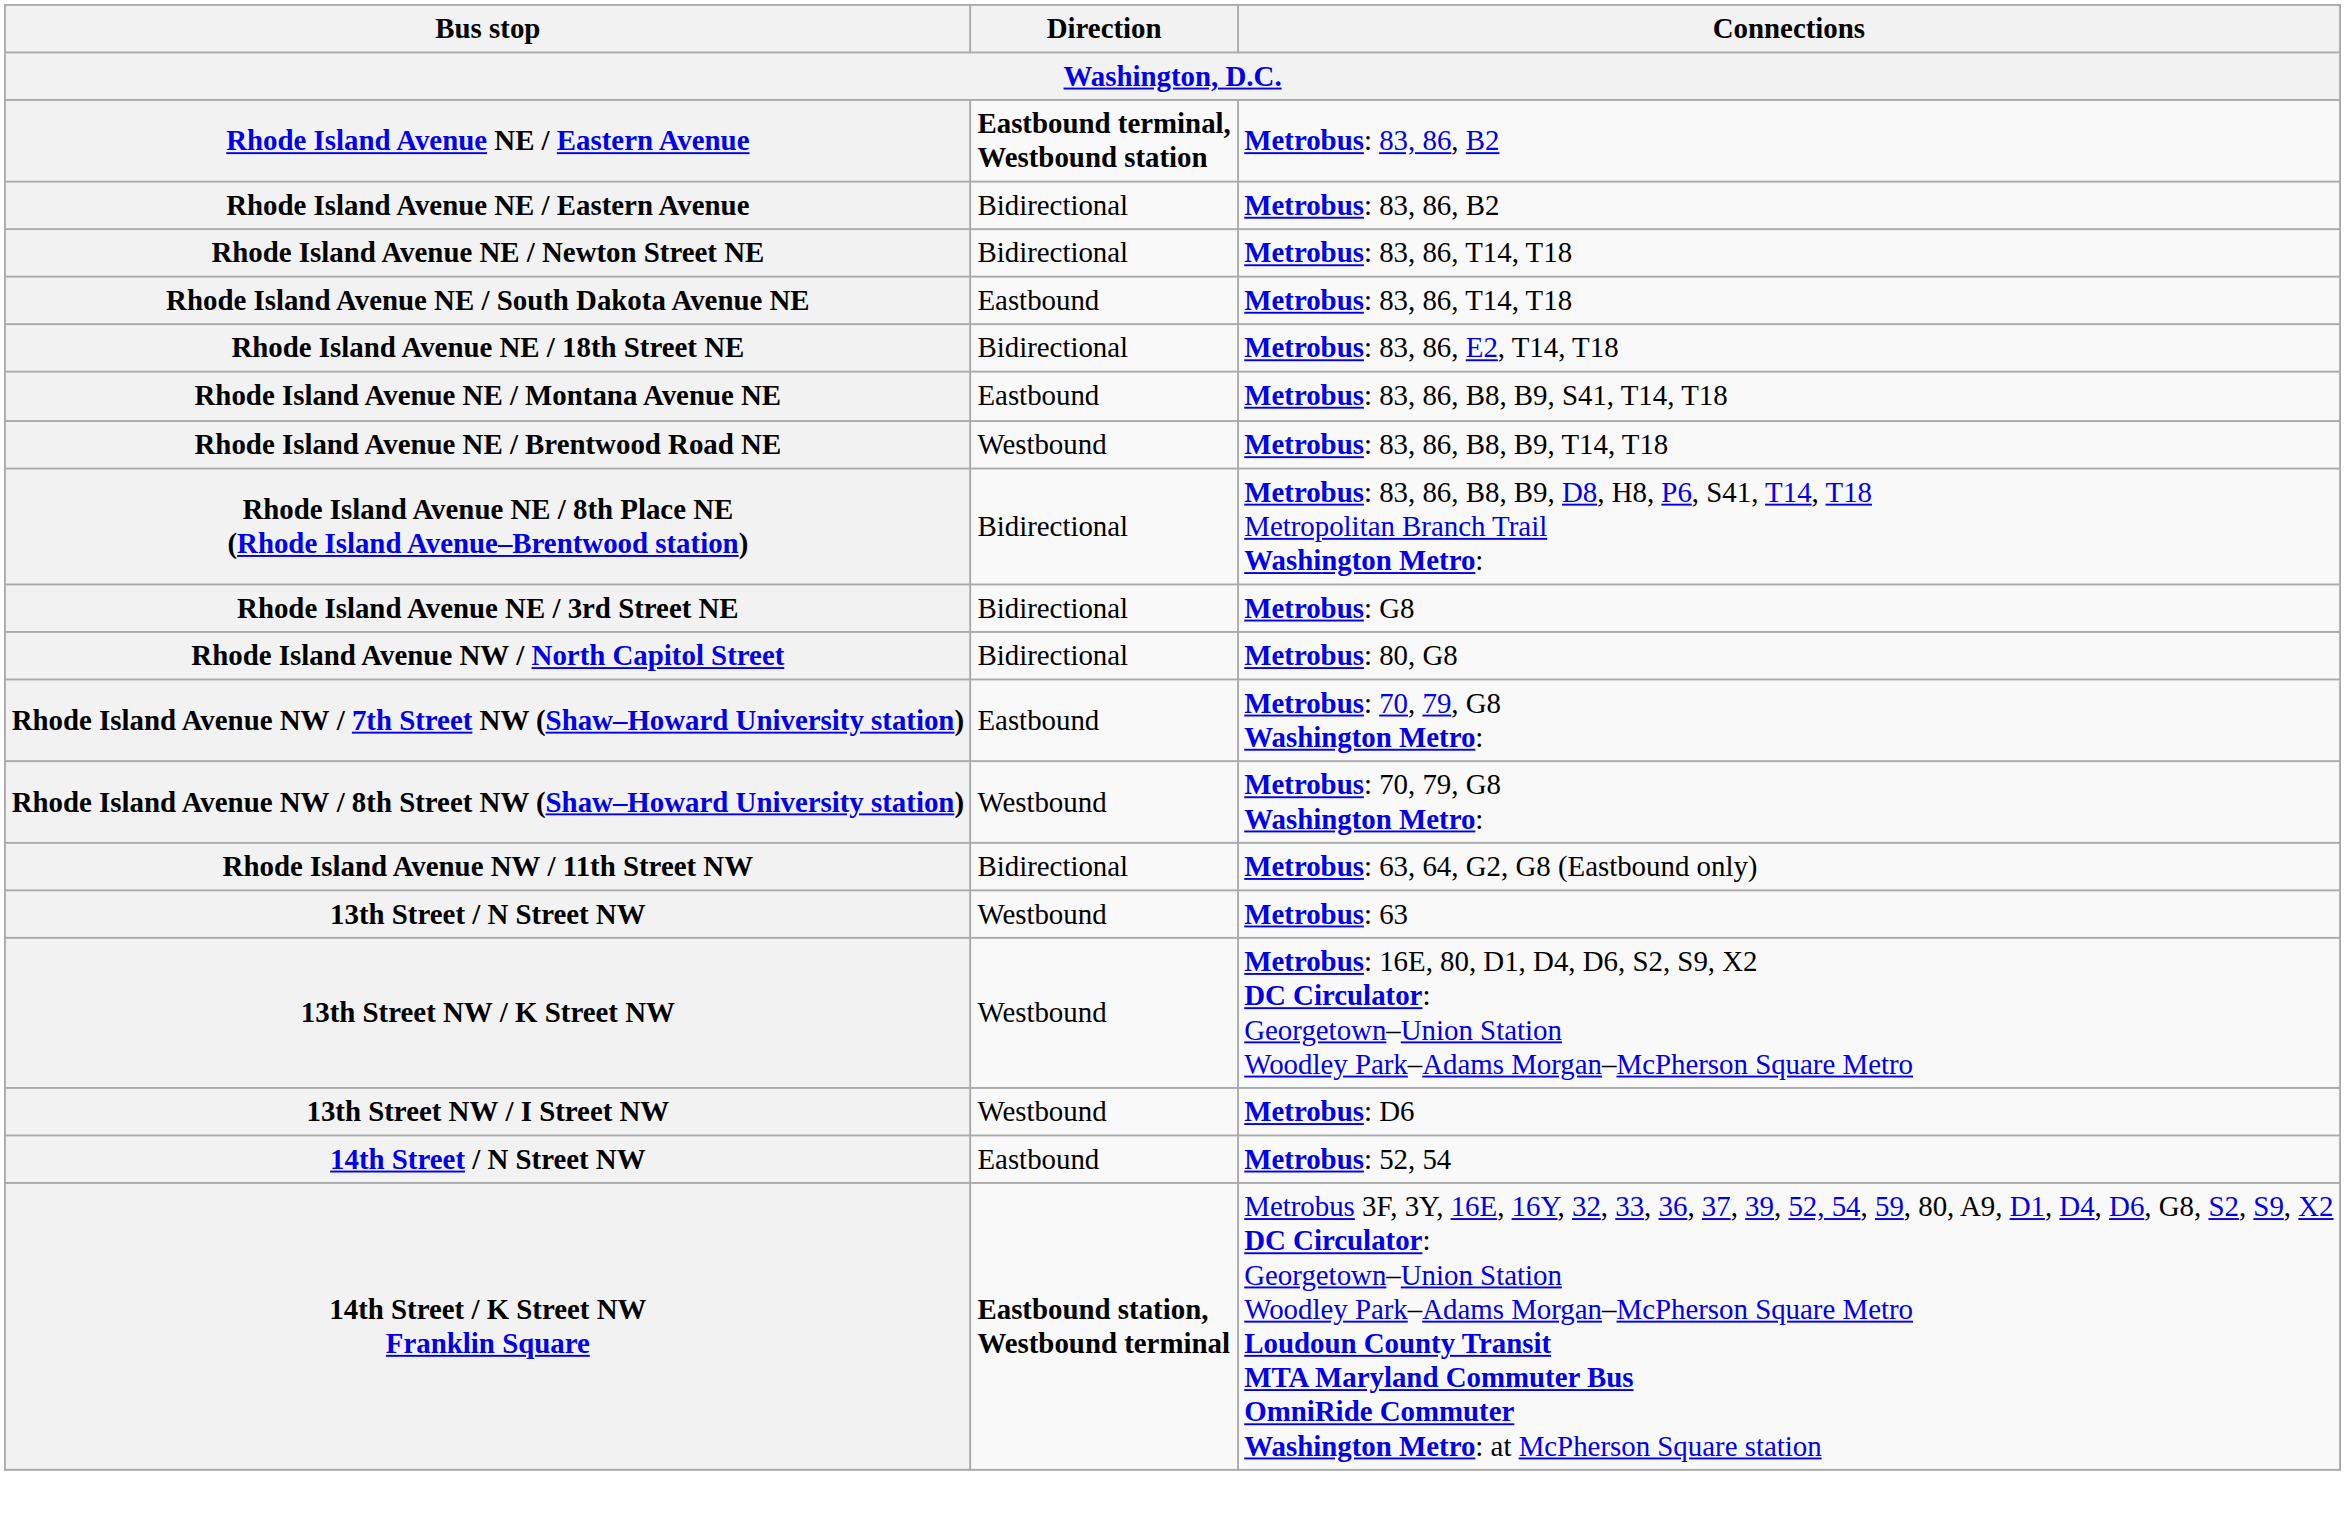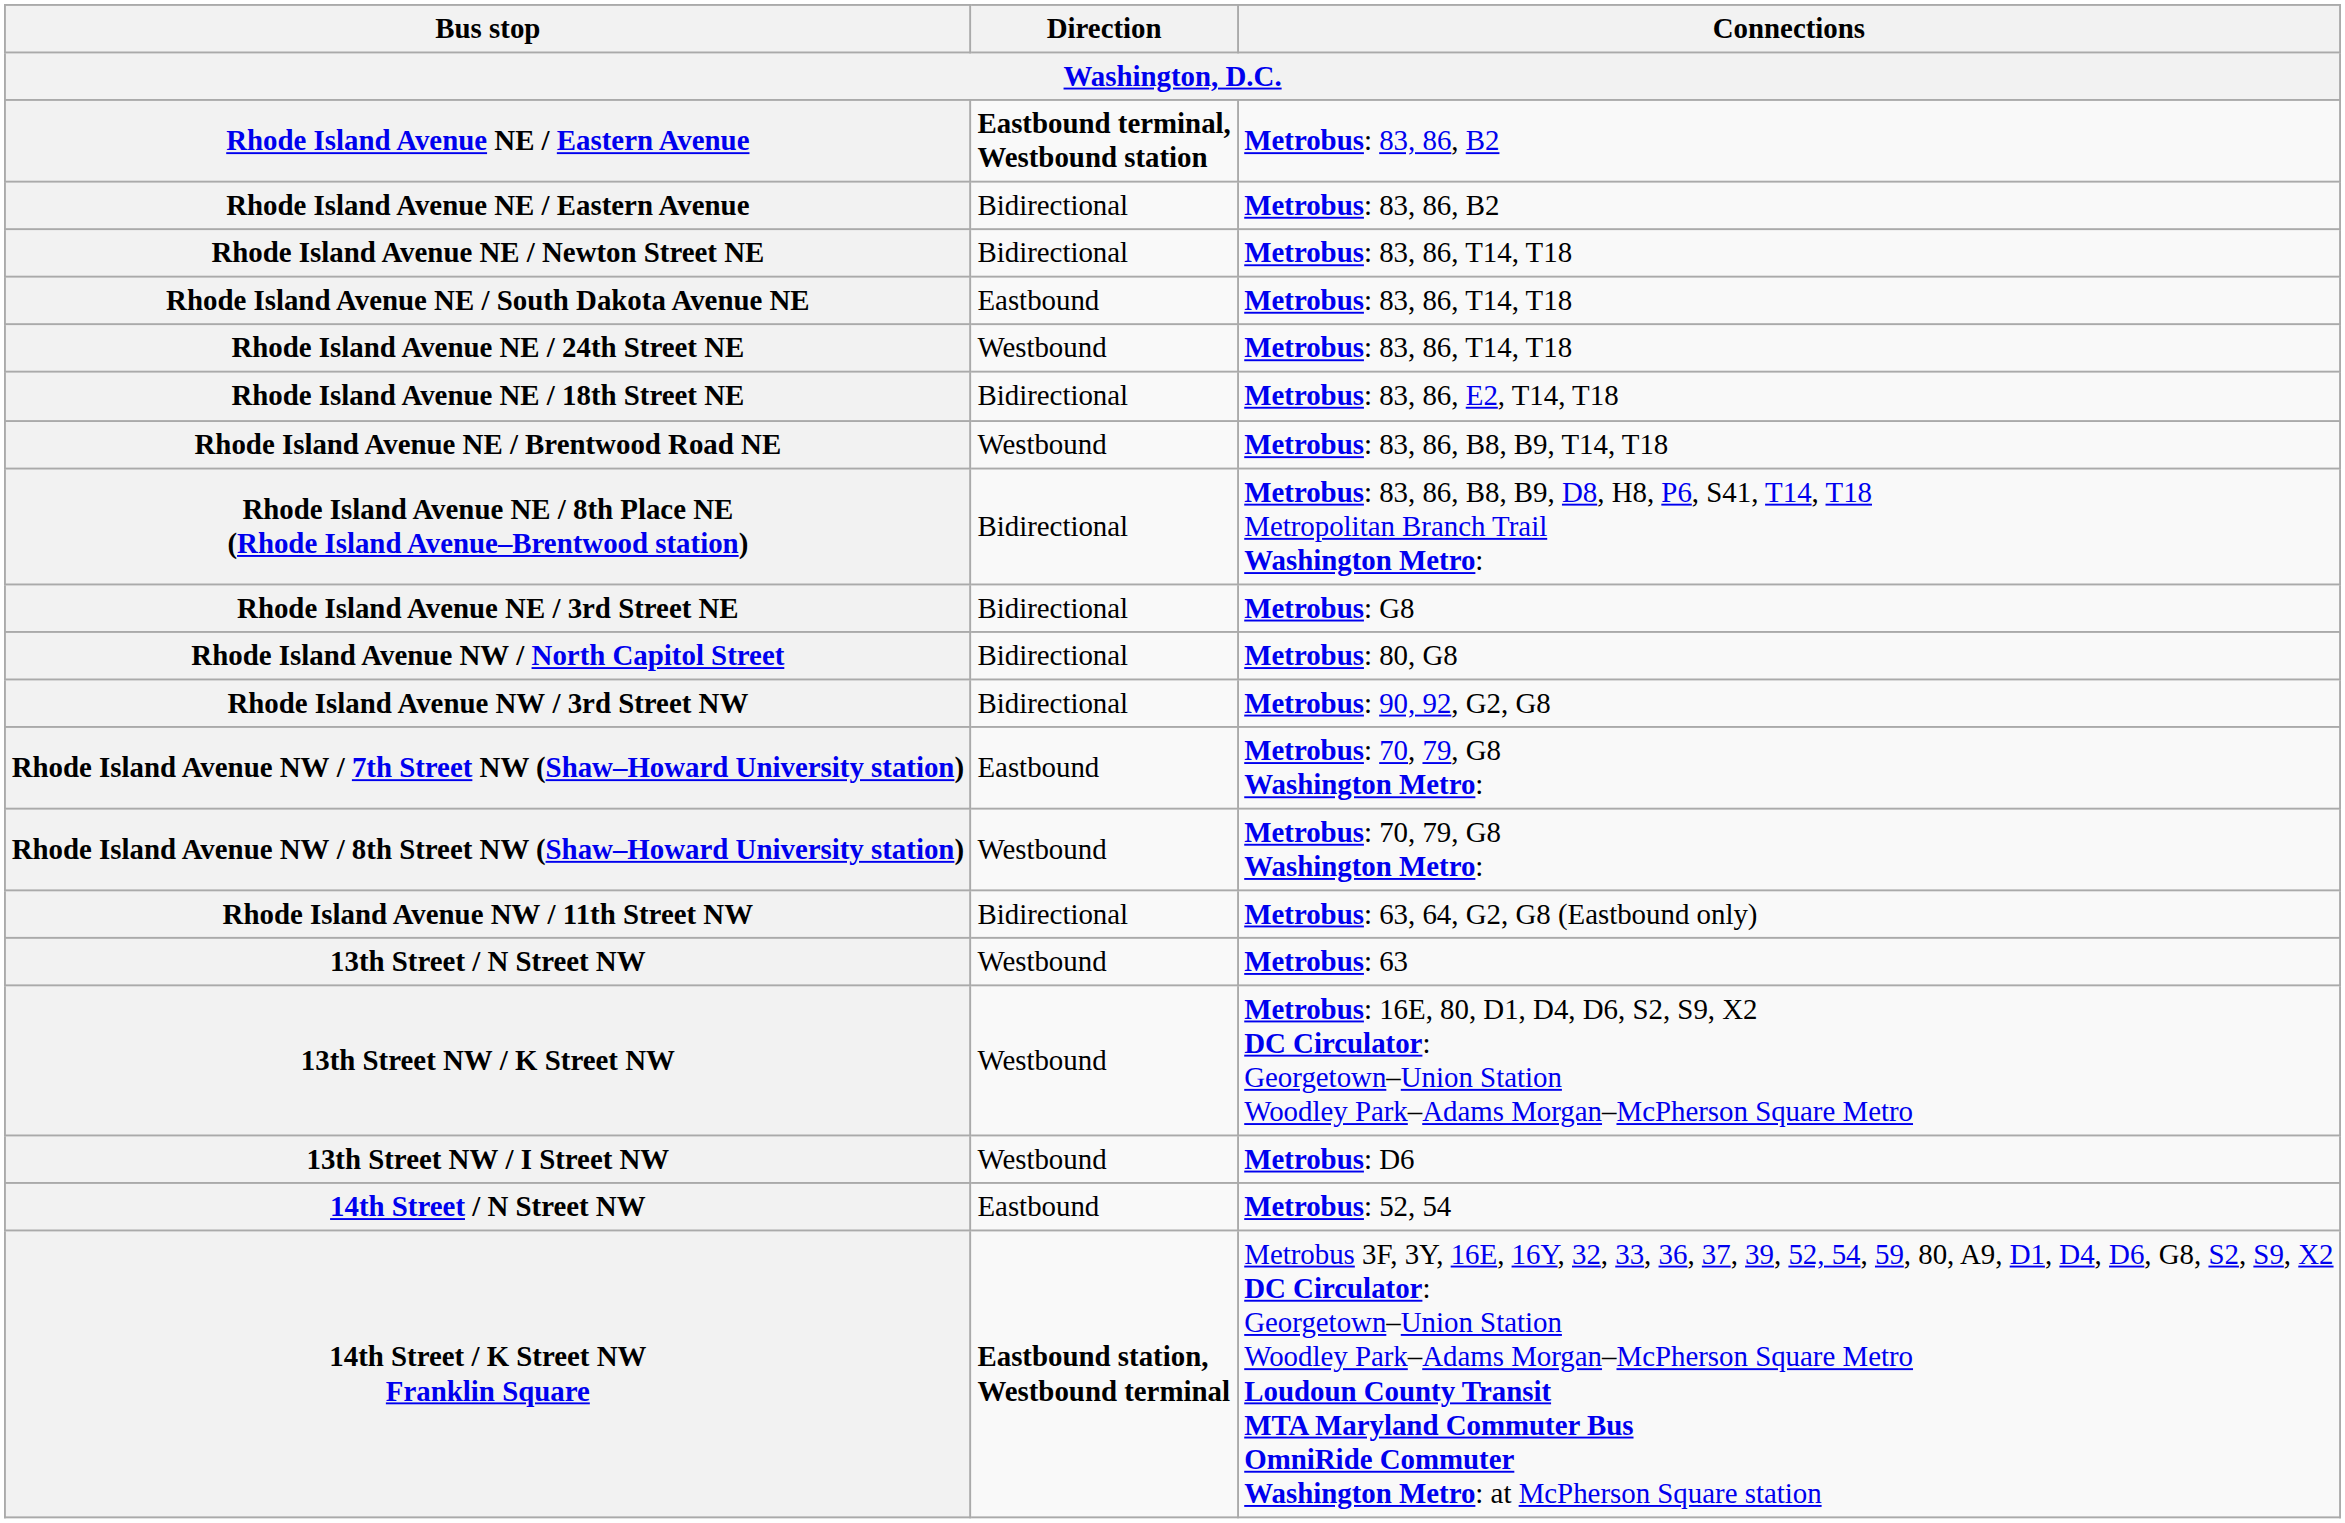+ row: Rhode Island Avenue NE / 24th Street NE | Westbound | Metrobus: 83, 86, T14, T18
- row: Rhode Island Avenue NE / Montana Avenue NE | Eastbound | Metrobus: 83, 86, B8, B9, S41, T14, T18
+ row: Rhode Island Avenue NW / 3rd Street NW | Bidirectional | Metrobus: 90, 92, G2, G8
